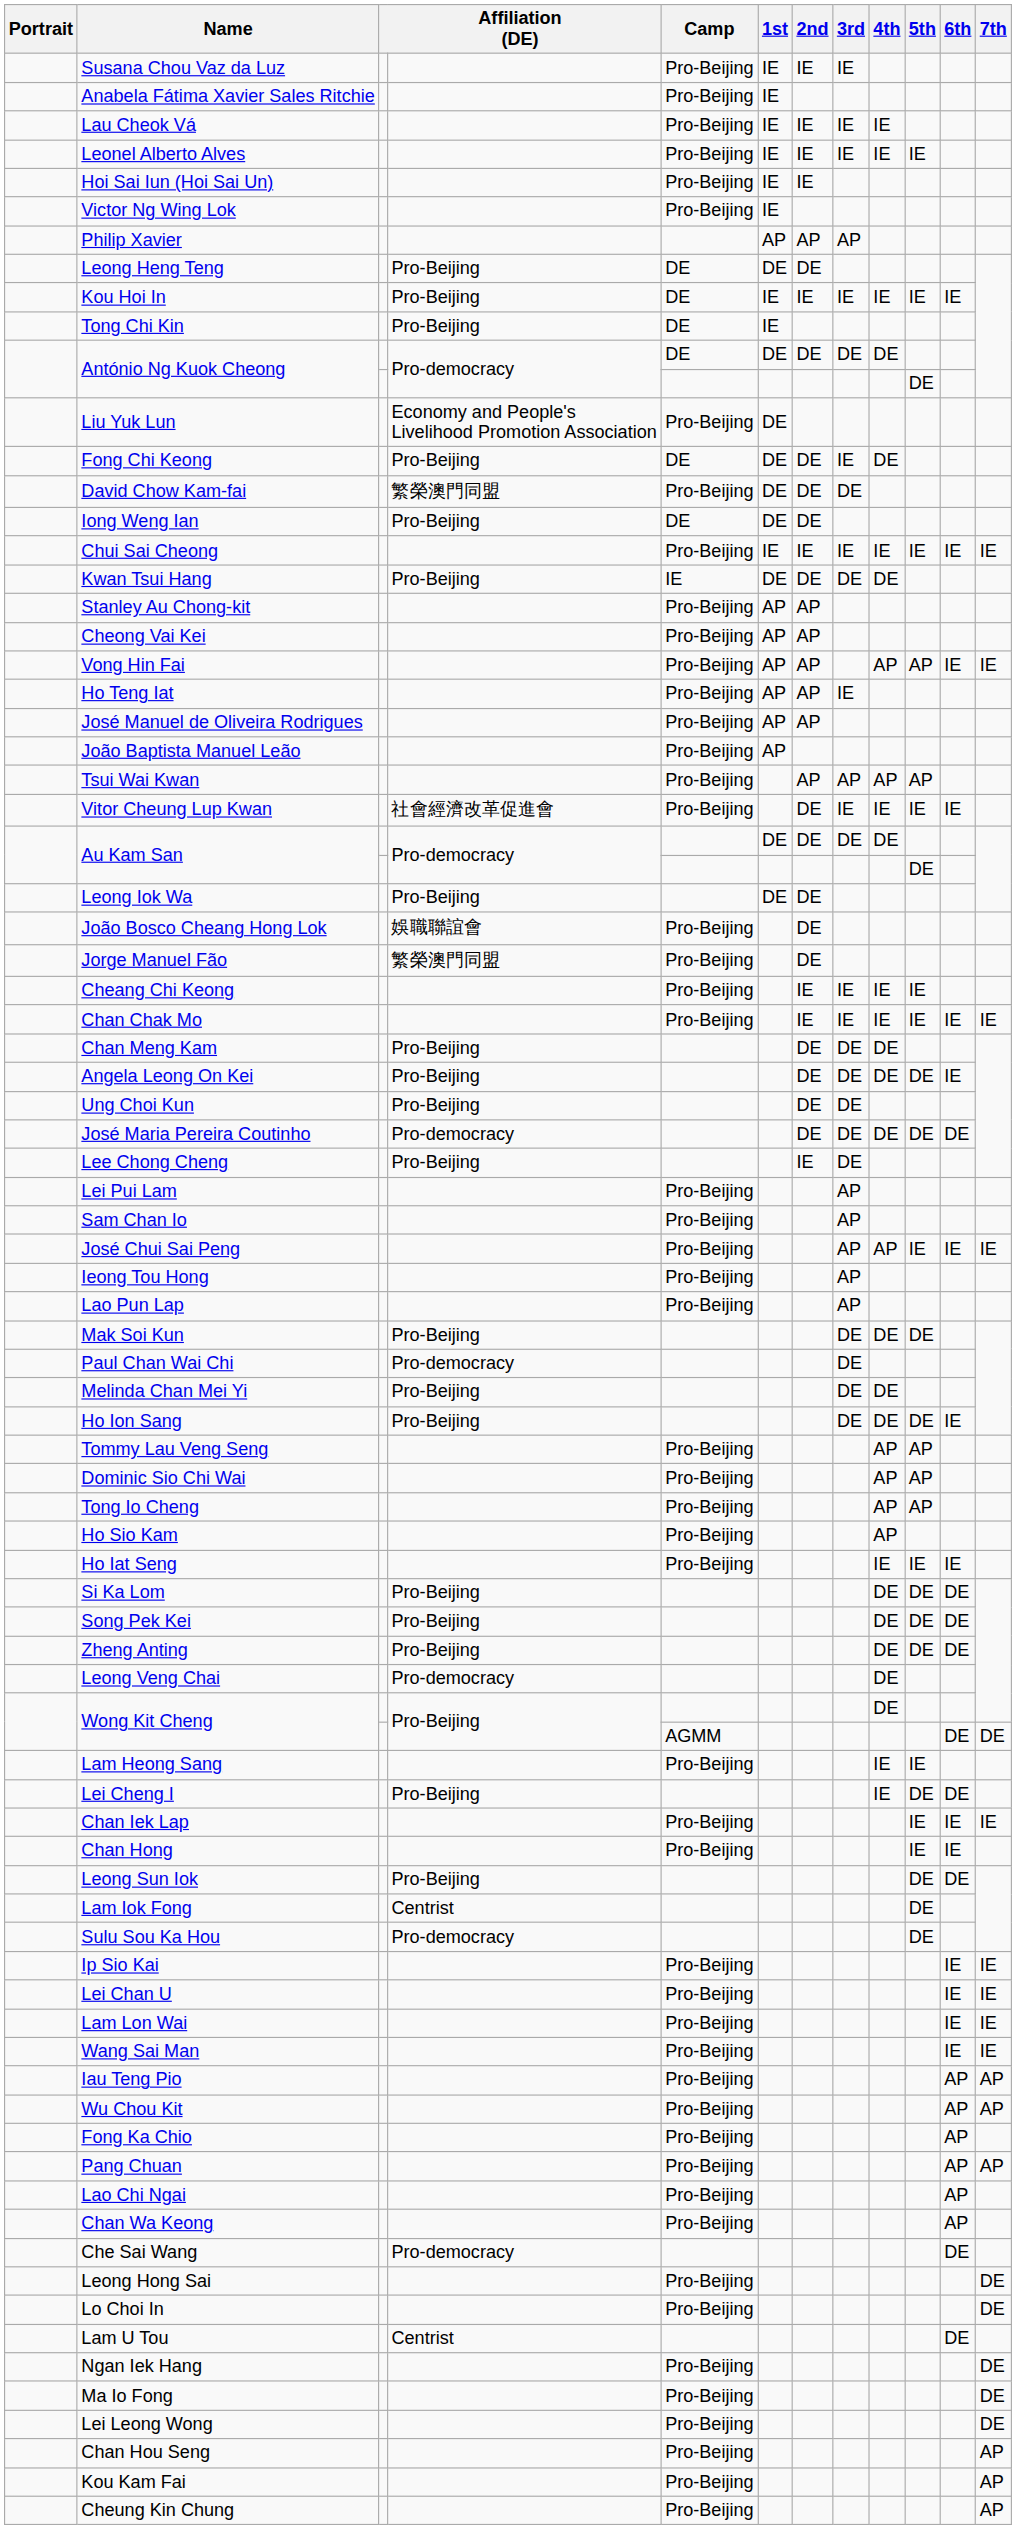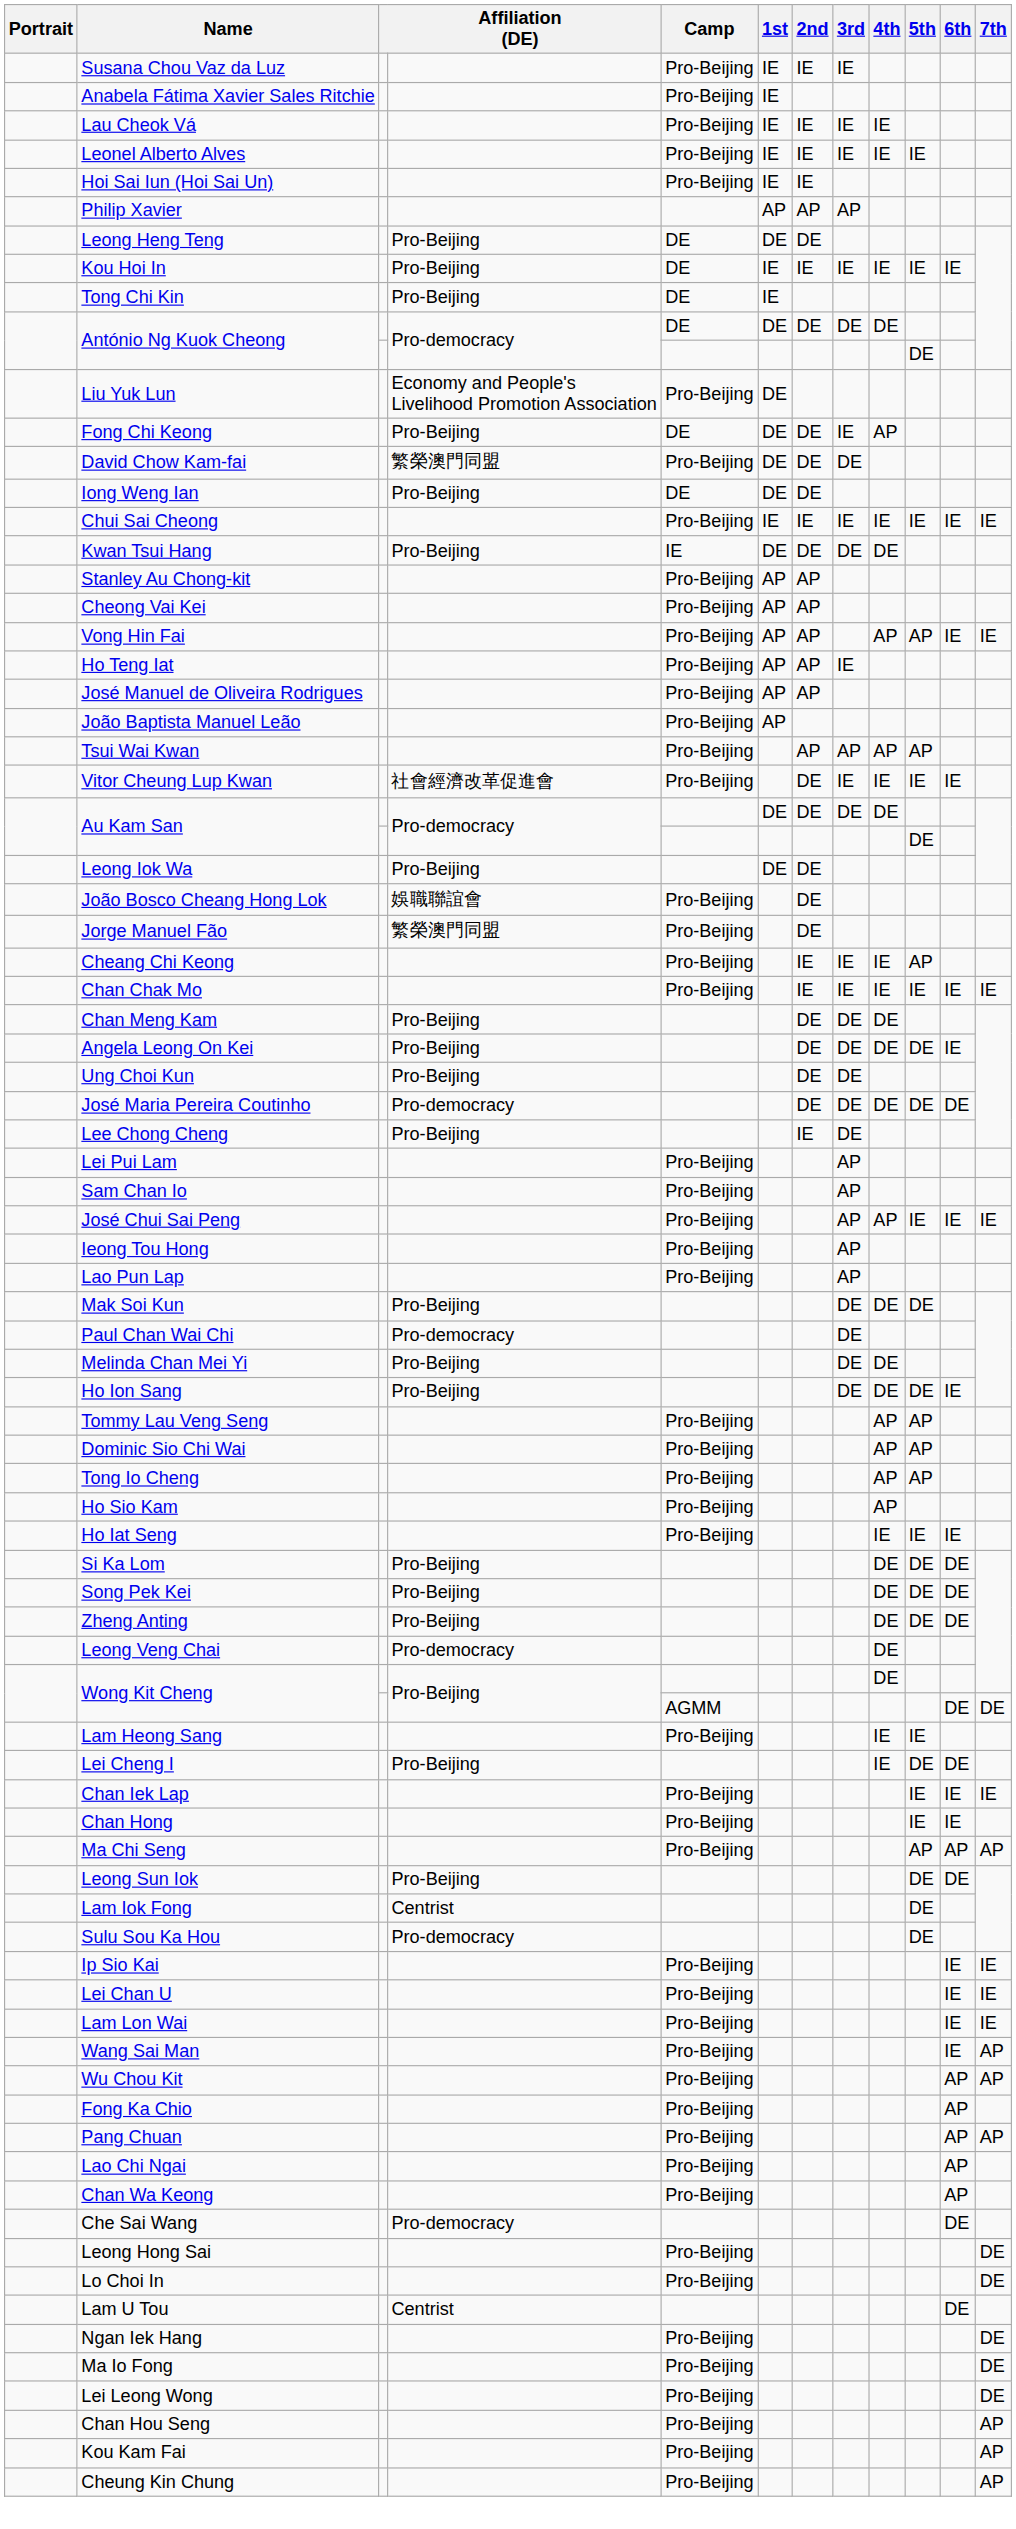- row: Victor Ng Wing Lok | Pro-Beijing | IE
Fong Chi Keong | 4th: DE -> AP
Cheang Chi Keong | 5th: IE -> AP
+ row: Ma Chi Seng | Pro-Beijing | AP | AP | AP
Wang Sai Man | 7th: IE -> AP
- row: Iau Teng Pio | Pro-Beijing | AP | AP
